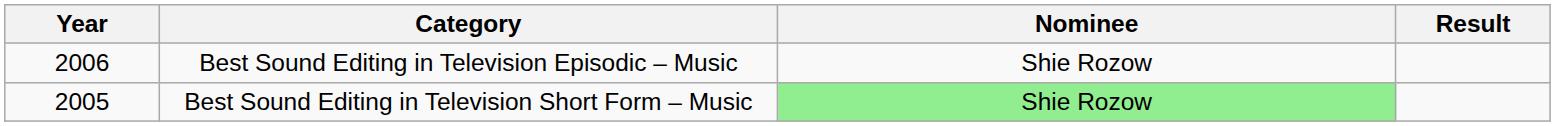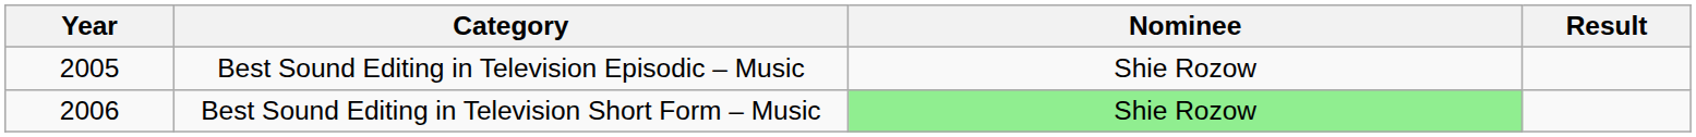Best Sound Editing in Television Episodic – Music | Year: 2006 -> 2005
Best Sound Editing in Television Short Form – Music | Year: 2005 -> 2006
